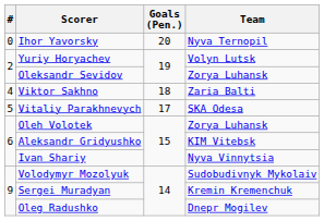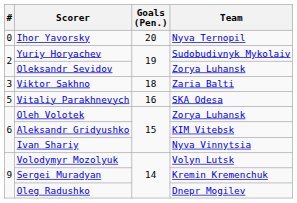Yuriy Horyachev | Team: Volyn Lutsk -> Sudobudivnyk Mykolaiv
Viktor Sakhno | #: 4 -> 3
Vitaliy Parakhnevych | Goals (Pen.): 17 -> 16
Volodymyr Mozolyuk | Team: Sudobudivnyk Mykolaiv -> Volyn Lutsk
